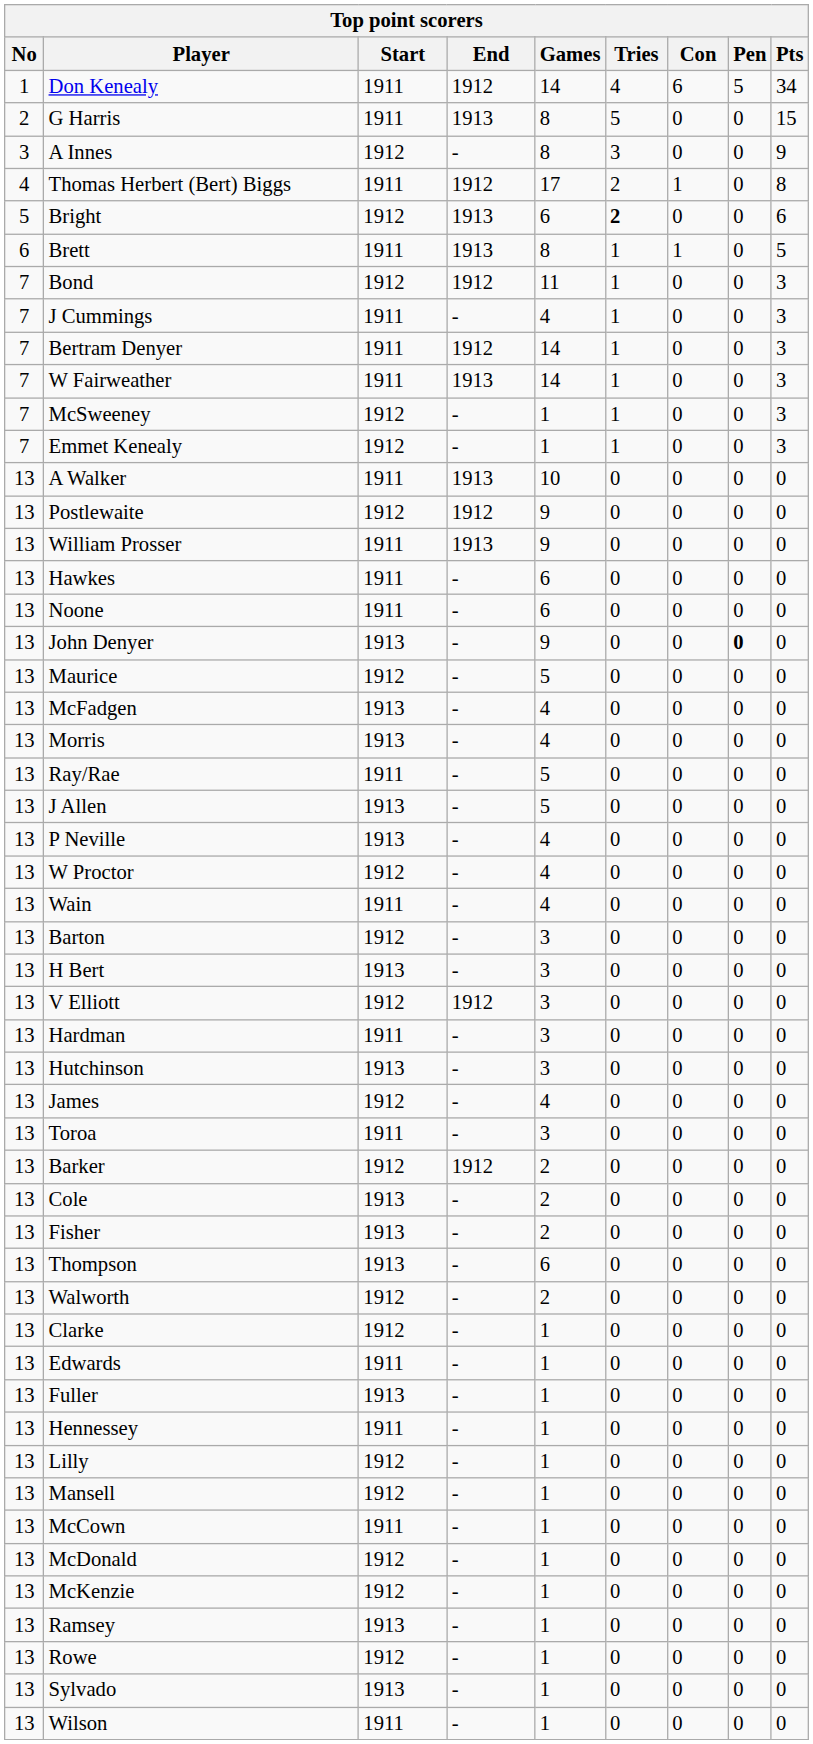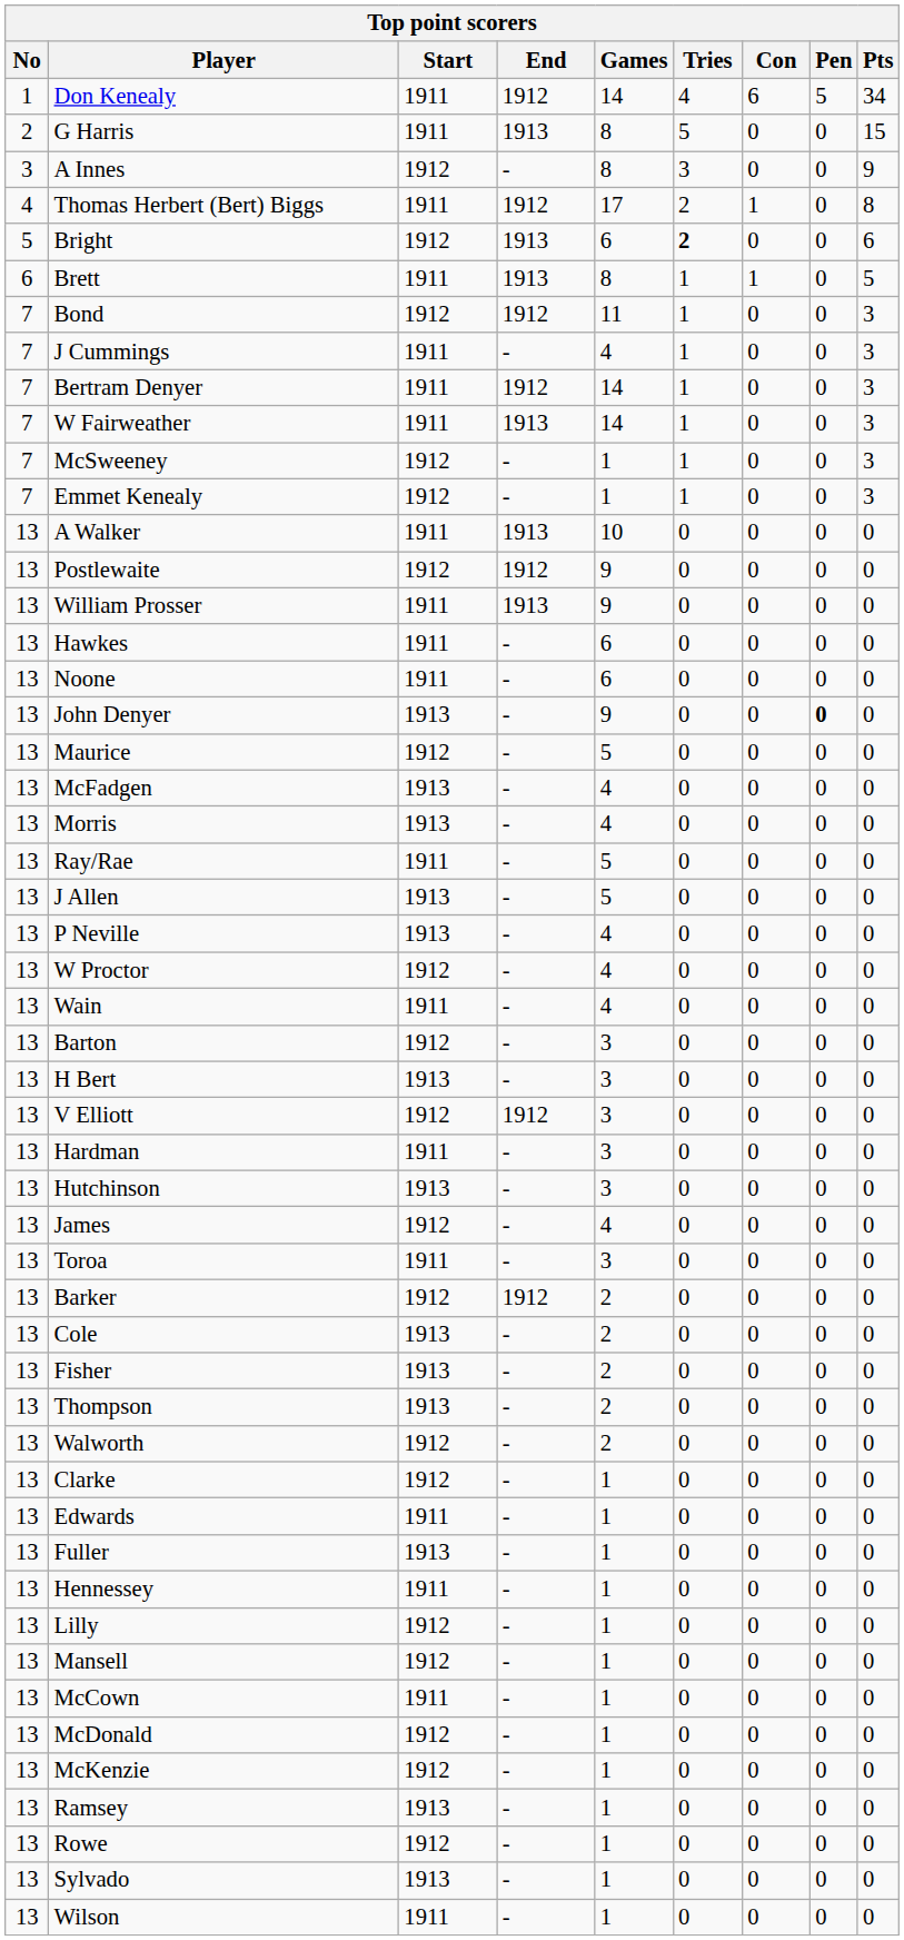Thompson | Games: 6 -> 2
